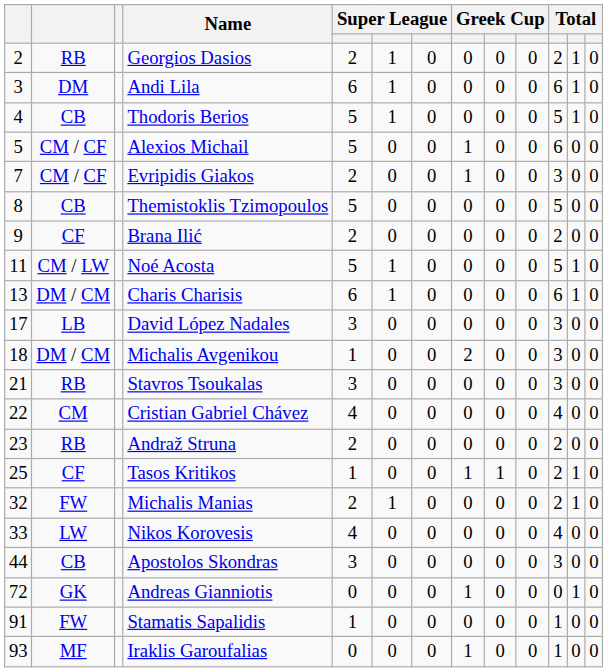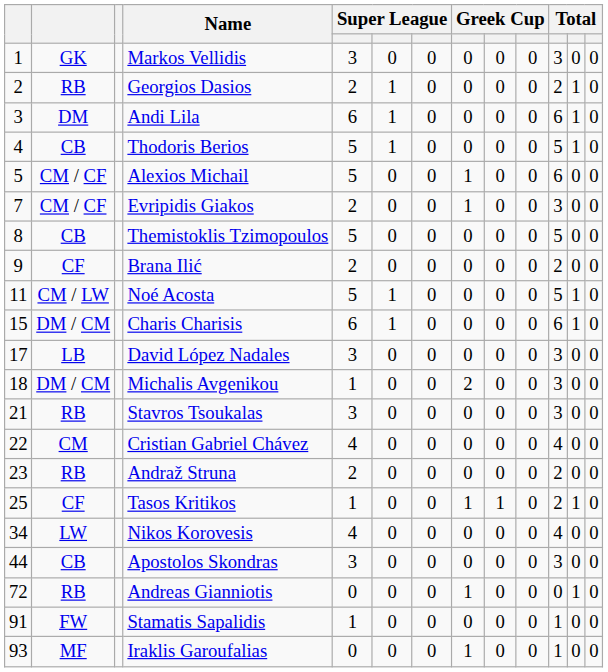+ row: 1 | GK | Markos Vellidis | 3 | 0 | 0 | 0 | 0 | 0 | 3 | 0 | 0
Charis Charisis | column 1: 13 -> 15
- row: 32 | FW | Michalis Manias | 2 | 1 | 0 | 0 | 0 | 0 | 2 | 1 | 0
Nikos Korovesis | column 1: 33 -> 34
Andreas Gianniotis | column 2: GK -> RB
